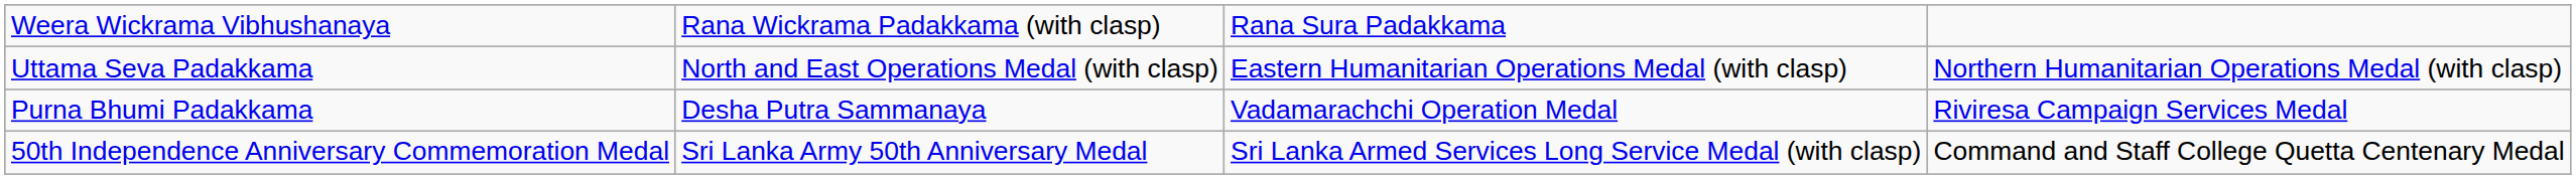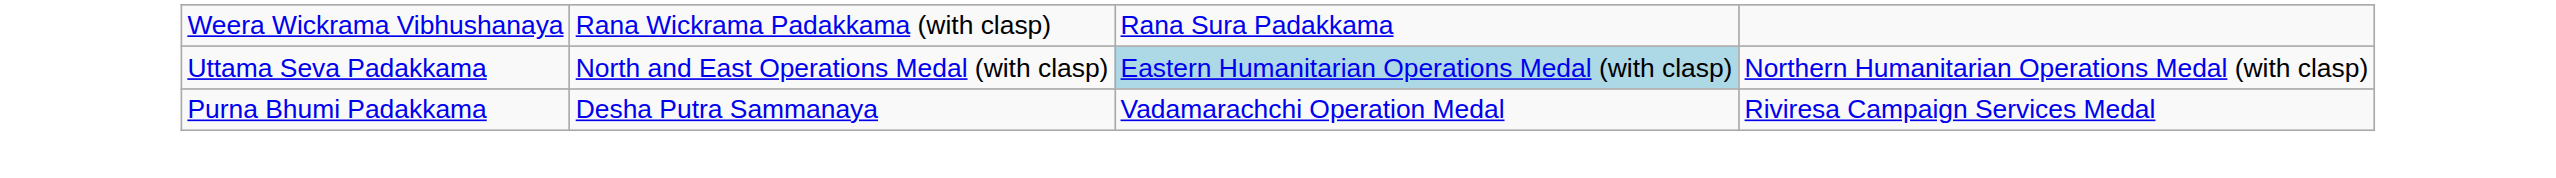Uttama Seva Padakkama | column 3: no background -> lightblue background
- row: 50th Independence Anniversary Commemoration Medal | Sri Lanka Army 50th Anniversary Medal | Sri Lanka Armed Services Long Service Medal (with clasp) | Command and Staff College Quetta Centenary Medal
